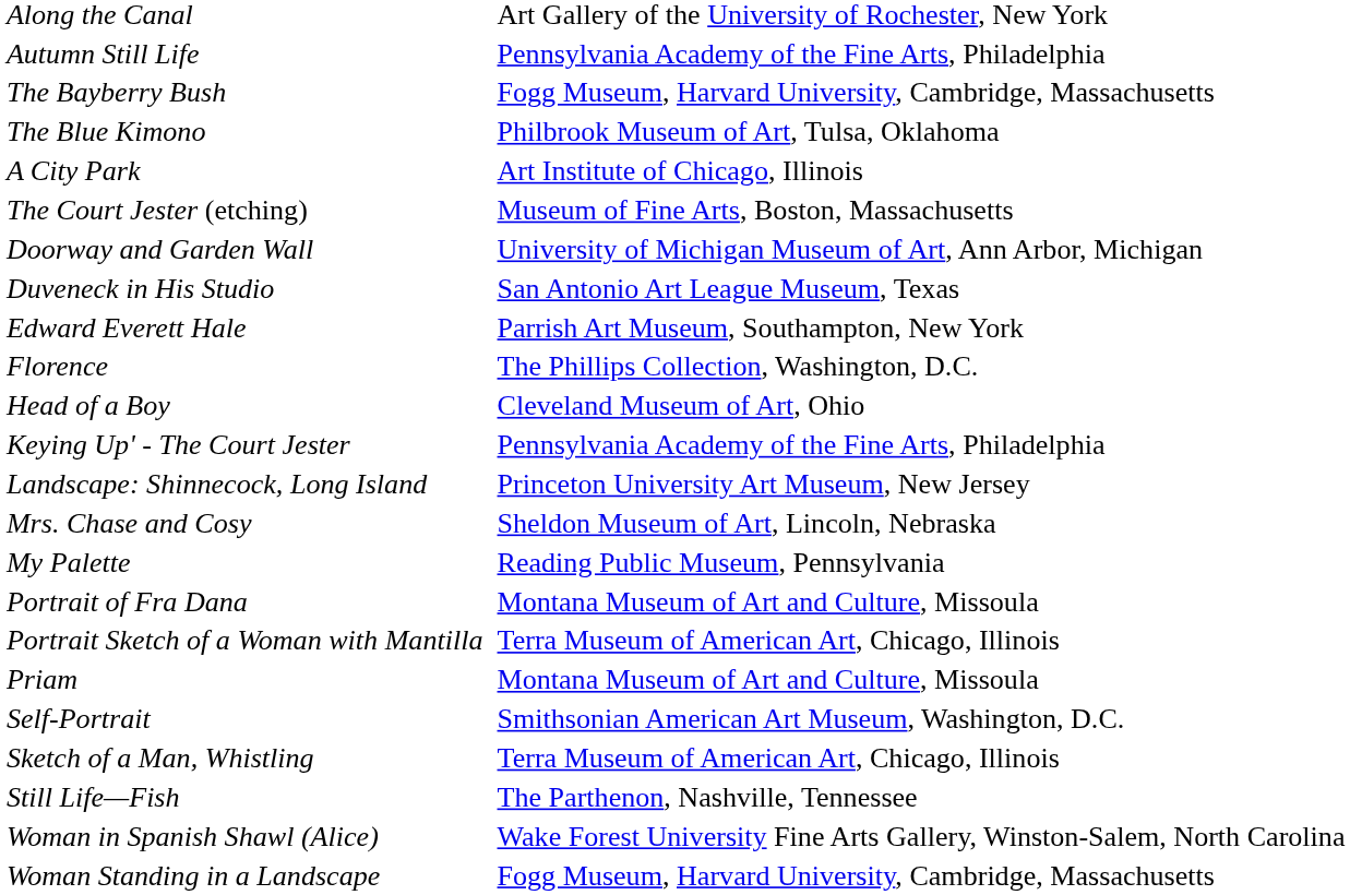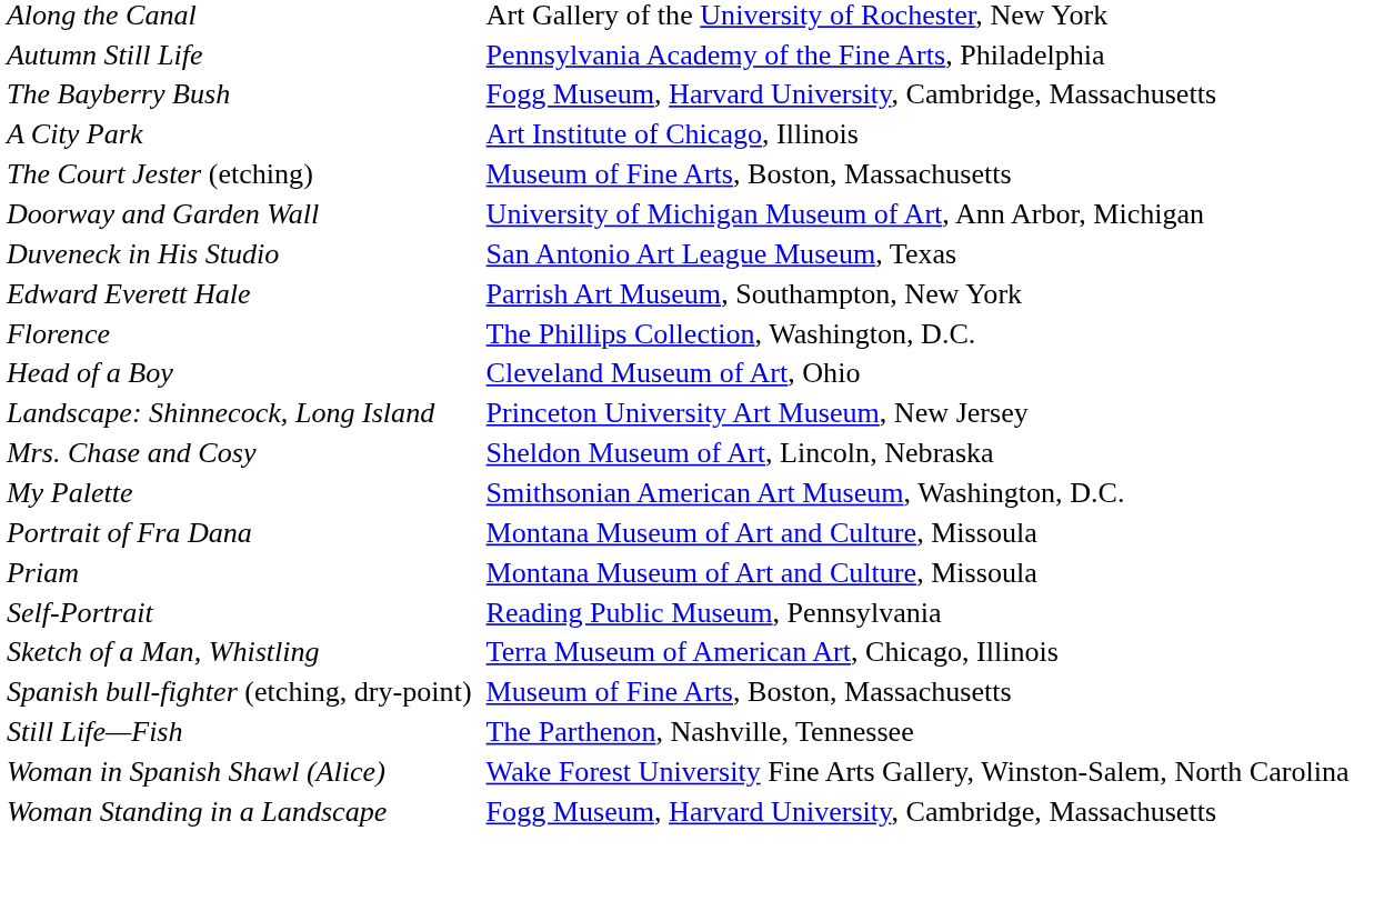- row: The Blue Kimono | Philbrook Museum of Art, Tulsa, Oklahoma
- row: Keying Up' - The Court Jester | Pennsylvania Academy of the Fine Arts, Philadelphia
My Palette | column 3: Reading Public Museum, Pennsylvania -> Smithsonian American Art Museum, Washington, D.C.
- row: Portrait Sketch of a Woman with Mantilla | Terra Museum of American Art, Chicago, Illinois
Self-Portrait | column 3: Smithsonian American Art Museum, Washington, D.C. -> Reading Public Museum, Pennsylvania
+ row: Spanish bull-fighter (etching, dry-point) | Museum of Fine Arts, Boston, Massachusetts
